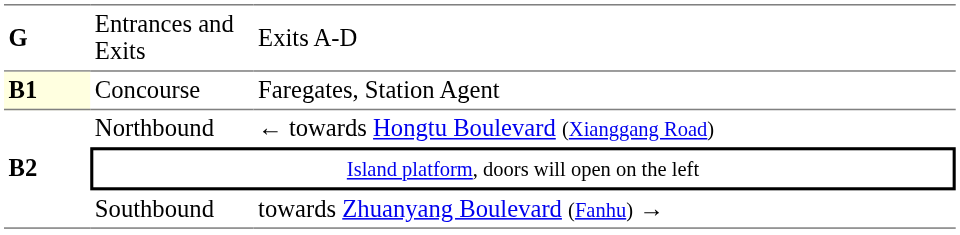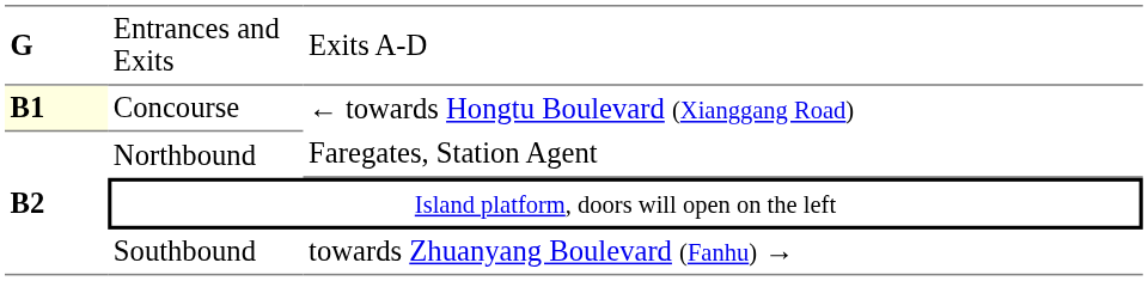Concourse | column 3: Faregates, Station Agent -> ← towards Hongtu Boulevard (Xianggang Road)
Northbound | column 3: ← towards Hongtu Boulevard (Xianggang Road) -> Faregates, Station Agent
